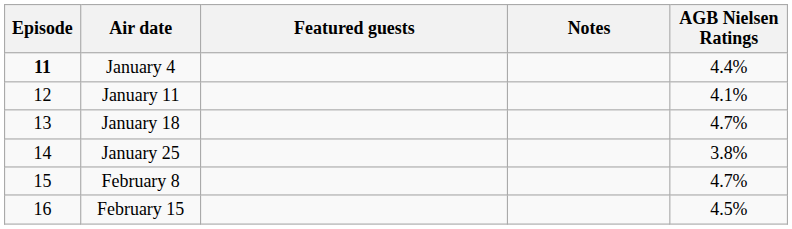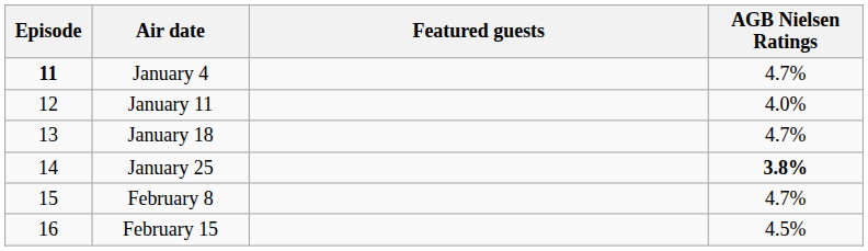- column: Notes
January 4 | AGB Nielsen Ratings: 4.4% -> 4.7%
January 11 | AGB Nielsen Ratings: 4.1% -> 4.0%
January 25 | AGB Nielsen Ratings: normal -> bold
